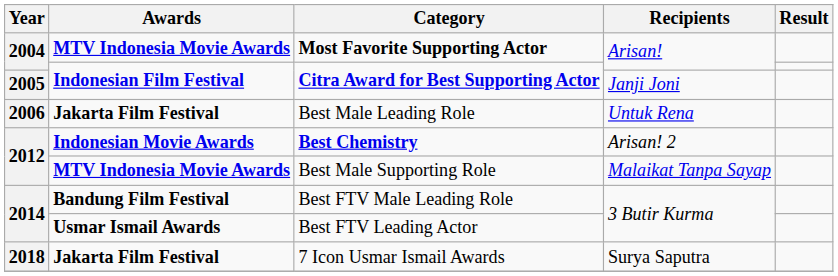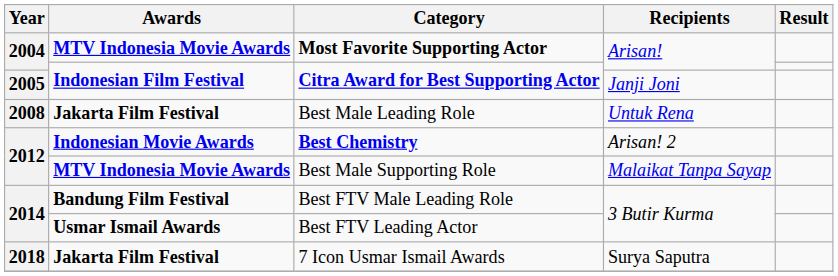Best Male Leading Role | Year: 2006 -> 2008
